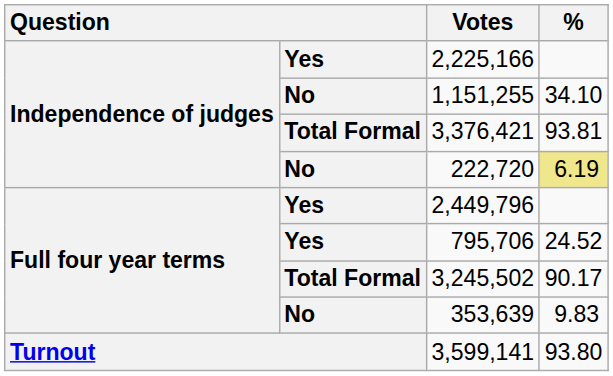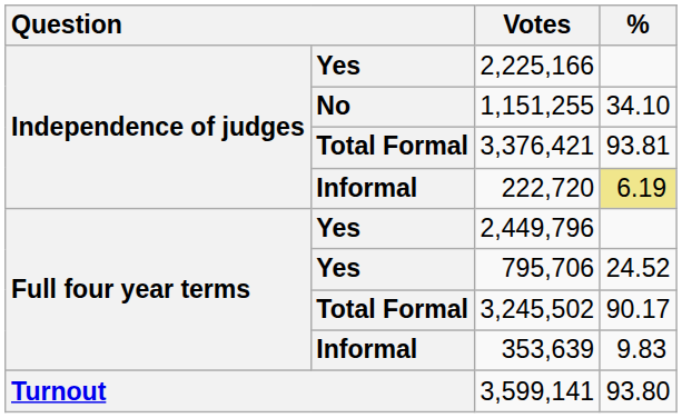222,720 | column 2: No -> Informal
353,639 | column 2: No -> Informal
